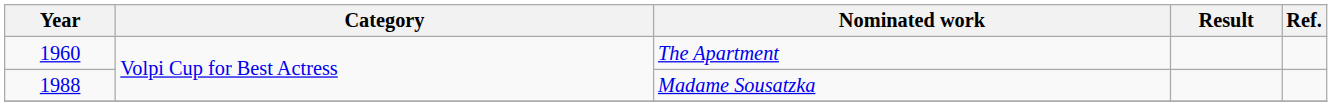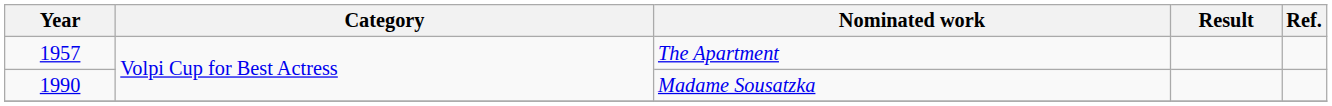The Apartment | Year: 1960 -> 1957
Madame Sousatzka | Year: 1988 -> 1990
